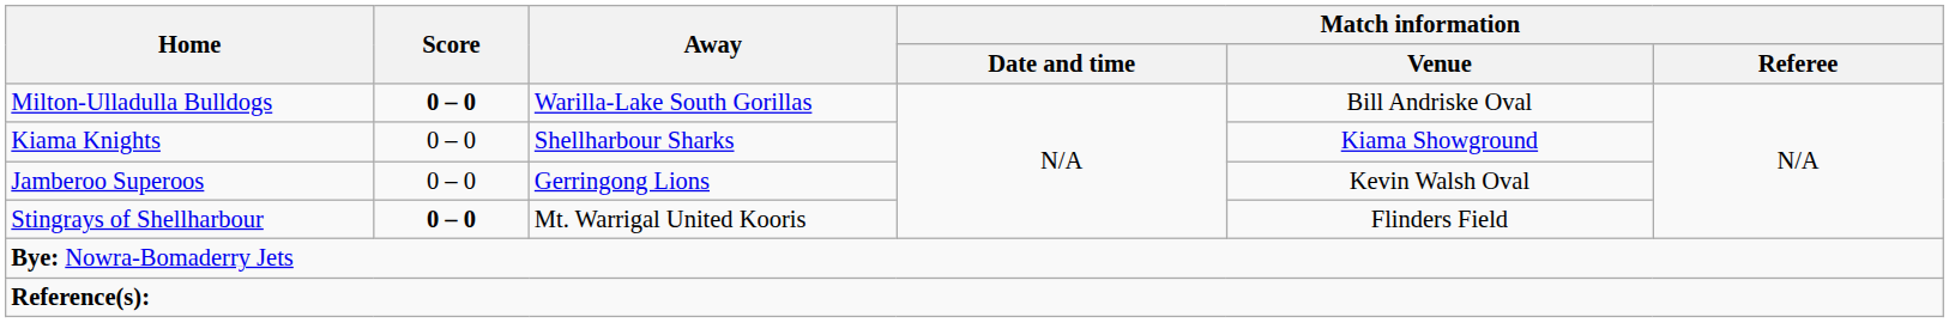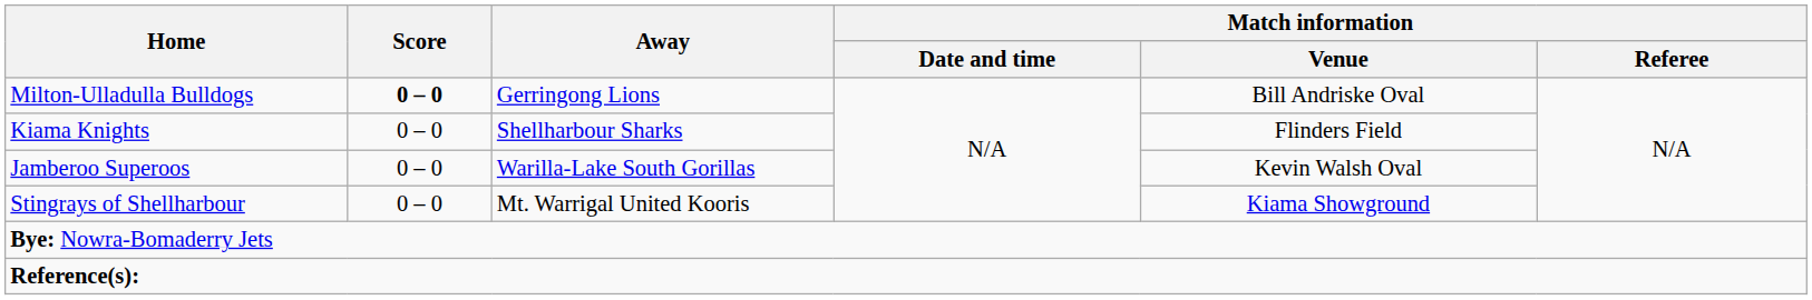Milton-Ulladulla Bulldogs | Away: Warilla-Lake South Gorillas -> Gerringong Lions
Kiama Knights | Match information / Venue: Kiama Showground -> Flinders Field
Jamberoo Superoos | Away: Gerringong Lions -> Warilla-Lake South Gorillas
Stingrays of Shellharbour | Score: bold -> normal
Stingrays of Shellharbour | Match information / Venue: Flinders Field -> Kiama Showground
